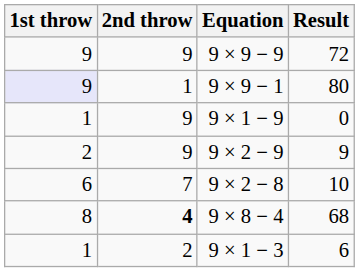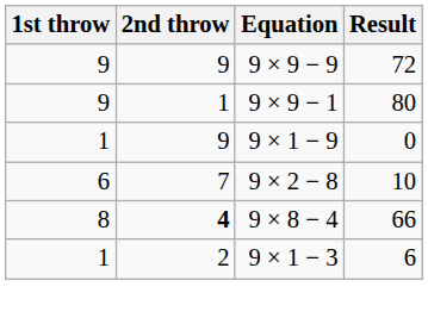9 × 9 − 1 | 1st throw: lavender background -> no background
- row: 2 | 9 | 9 × 2 − 9 | 9
9 × 8 − 4 | Result: 68 -> 66
